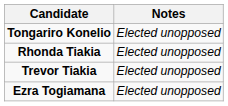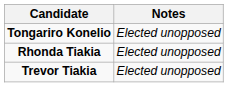- row: Ezra Togiamana | Elected unopposed
